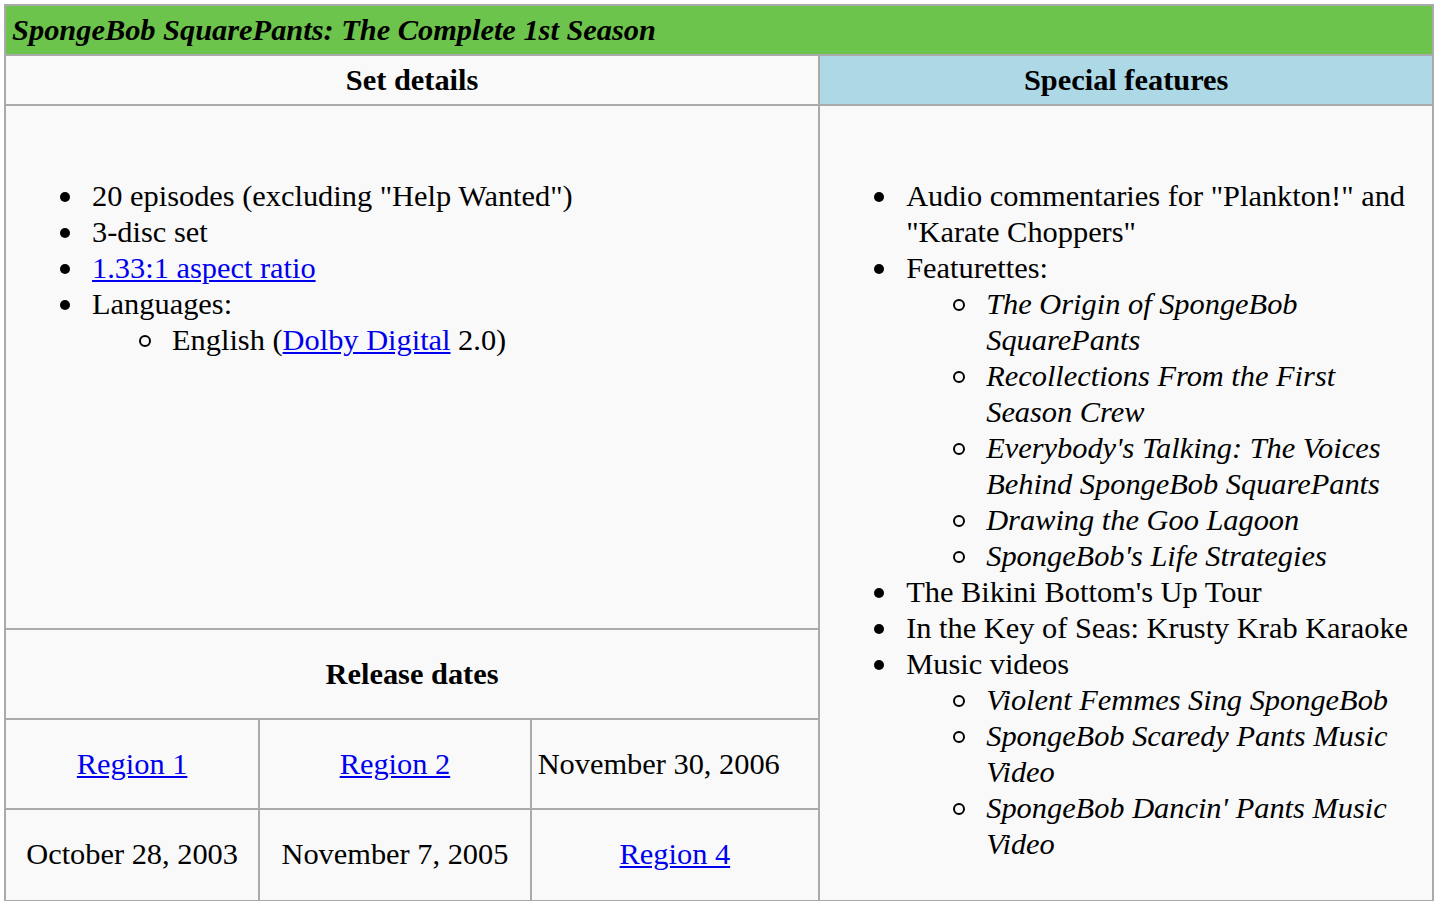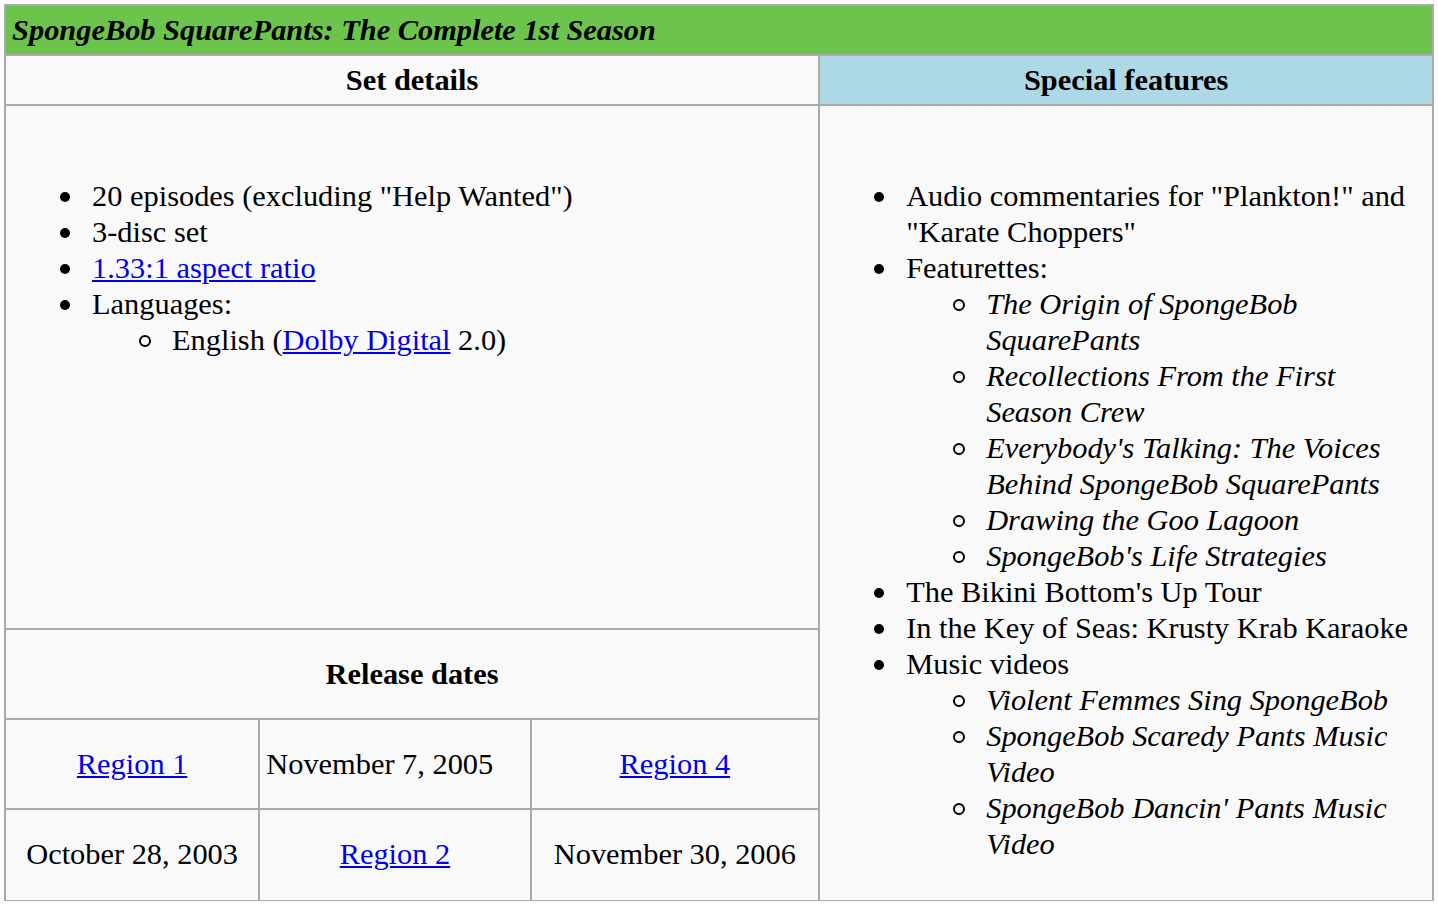Region 1 | column 2: Region 2 -> November 7, 2005
Region 1 | column 3: November 30, 2006 -> Region 4
October 28, 2003 | column 2: November 7, 2005 -> Region 2
October 28, 2003 | column 3: Region 4 -> November 30, 2006
